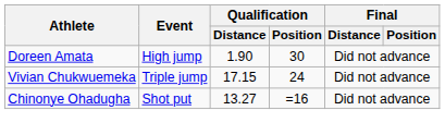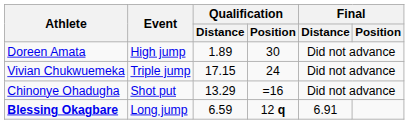Doreen Amata | Qualification / Distance: 1.90 -> 1.89
Chinonye Ohadugha | Qualification / Distance: 13.27 -> 13.29
+ row: Blessing Okagbare | Long jump | 6.59 | 12 q | 6.91
